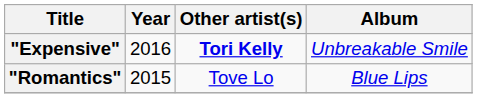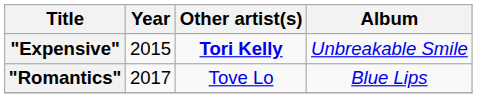"Expensive" | Year: 2016 -> 2015
"Romantics" | Year: 2015 -> 2017
